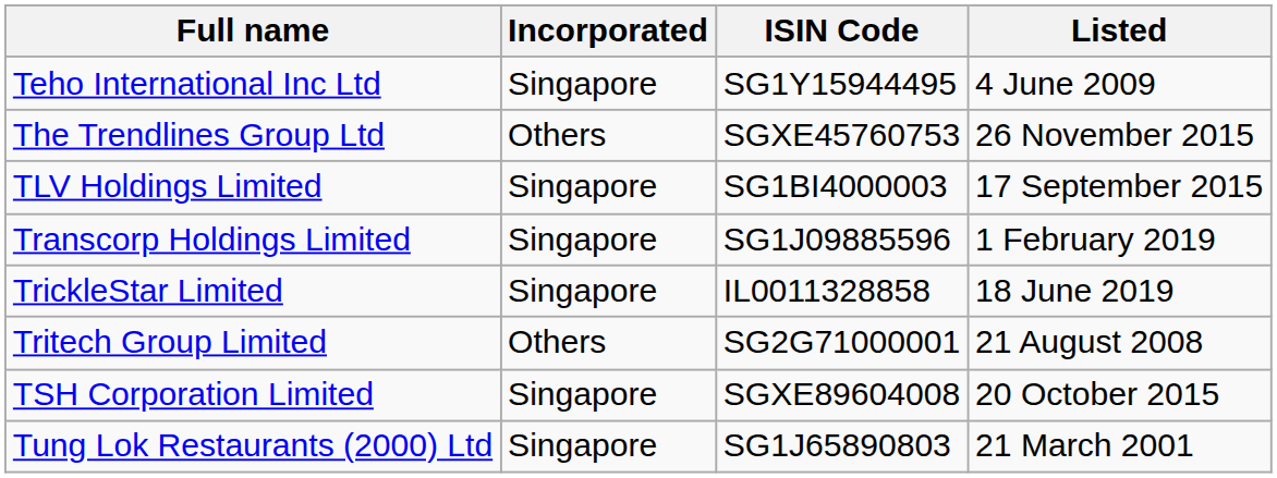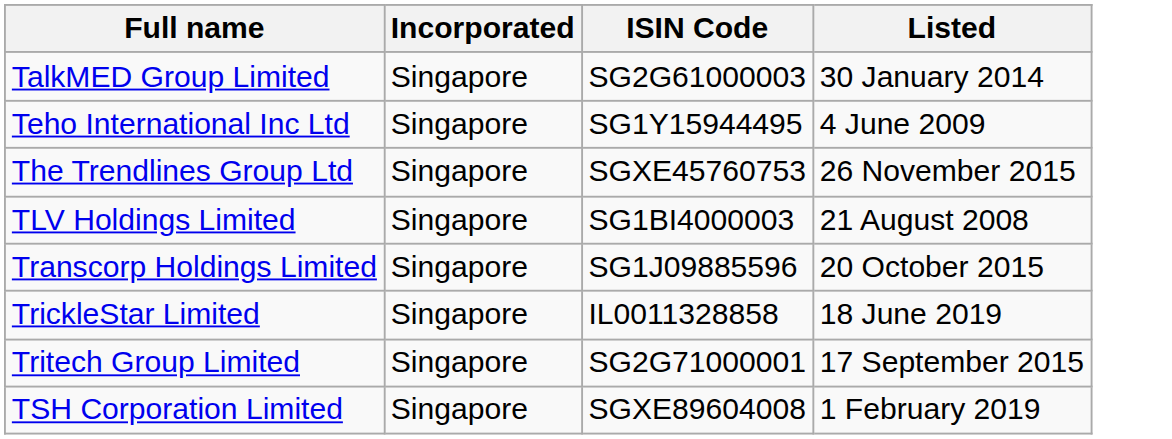+ row: TalkMED Group Limited | Singapore | SG2G61000003 | 30 January 2014
The Trendlines Group Ltd | Incorporated: Others -> Singapore
TLV Holdings Limited | Listed: 17 September 2015 -> 21 August 2008
Transcorp Holdings Limited | Listed: 1 February 2019 -> 20 October 2015
Tritech Group Limited | Incorporated: Others -> Singapore
Tritech Group Limited | Listed: 21 August 2008 -> 17 September 2015
TSH Corporation Limited | Listed: 20 October 2015 -> 1 February 2019
- row: Tung Lok Restaurants (2000) Ltd | Singapore | SG1J65890803 | 21 March 2001
